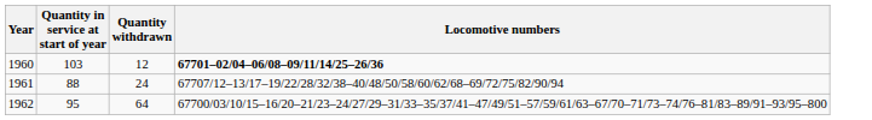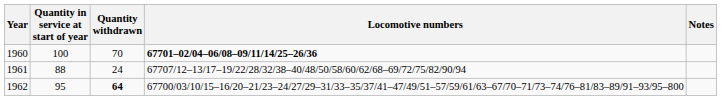+ column: Notes
1960 | Quantity in service at start of year: 103 -> 100
1960 | Quantity withdrawn: 12 -> 70
1962 | Quantity withdrawn: normal -> bold
